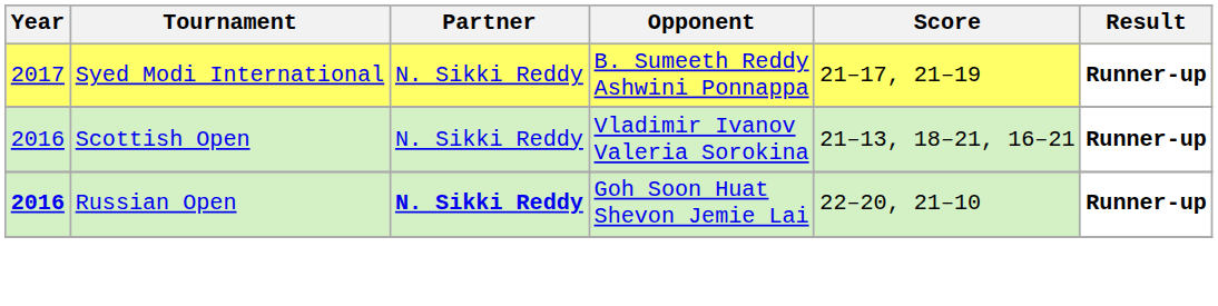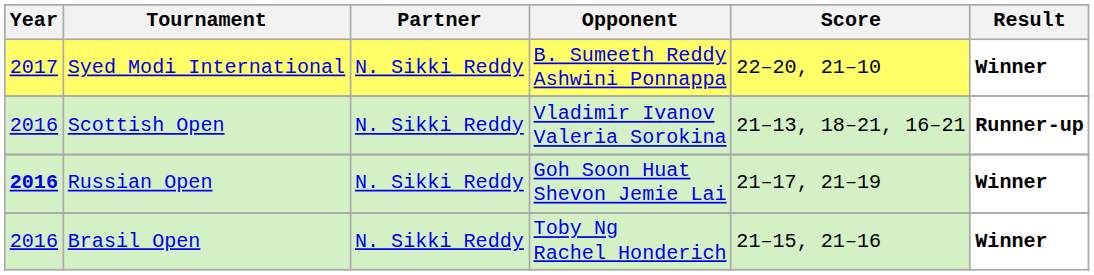Syed Modi International | Score: 21–17, 21–19 -> 22–20, 21–10
Syed Modi International | Result: Runner-up -> Winner
Russian Open | Partner: bold -> normal
Russian Open | Score: 22–20, 21–10 -> 21–17, 21–19
Russian Open | Result: Runner-up -> Winner
+ row: 2016 | Brasil Open | N. Sikki Reddy | Toby Ng Rachel Honderich | 21–15, 21–16 | Winner
